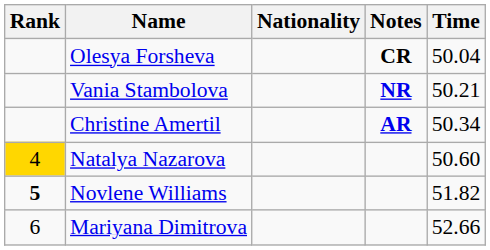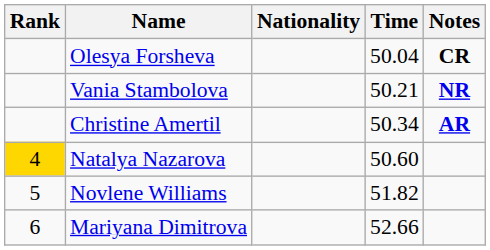columns swapped: Time <-> Notes
Novlene Williams | Rank: bold -> normal
